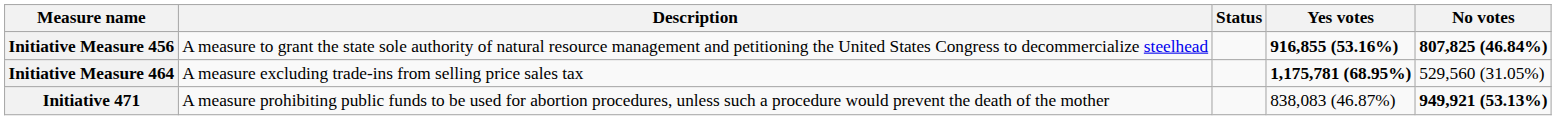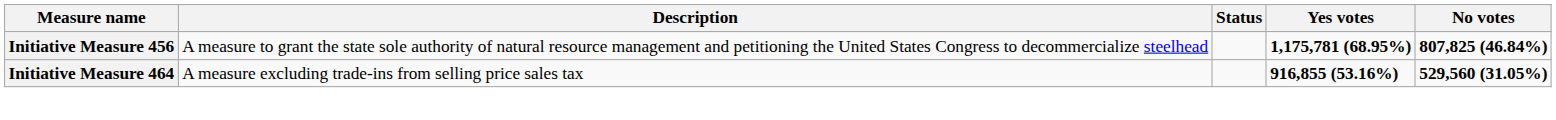Initiative Measure 456 | Yes votes: 916,855 (53.16%) -> 1,175,781 (68.95%)
Initiative Measure 464 | Yes votes: 1,175,781 (68.95%) -> 916,855 (53.16%)
Initiative Measure 464 | No votes: normal -> bold
- row: Initiative 471 | A measure prohibiting public funds to be used for abortion procedures, unless such a procedure would prevent the death of the mother | 838,083 (46.87%) | 949,921 (53.13%)
